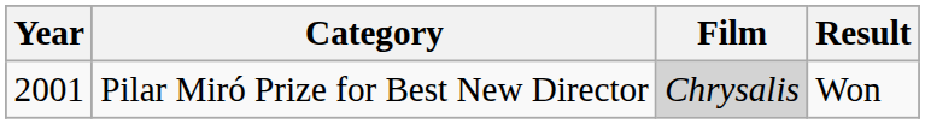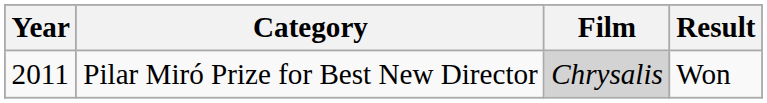Pilar Miró Prize for Best New Director | Year: 2001 -> 2011
